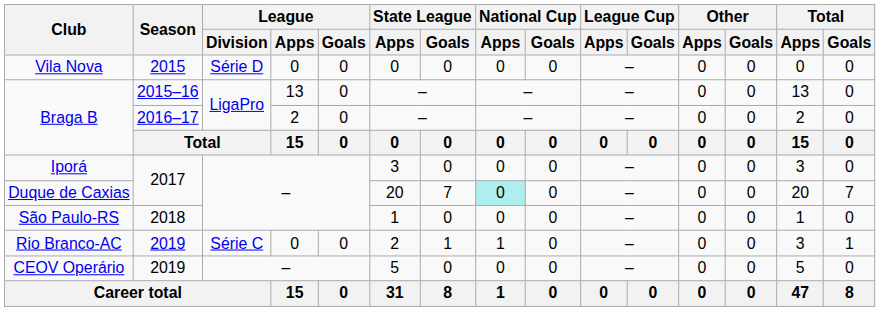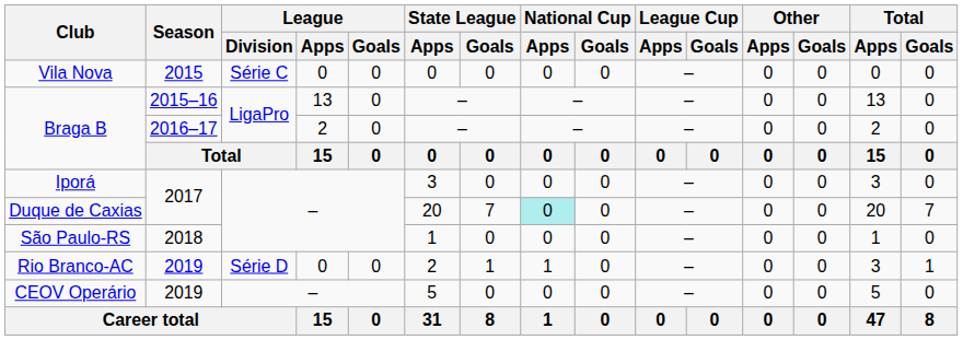Vila Nova | League / Division: Série D -> Série C
Rio Branco-AC | League / Division: Série C -> Série D
